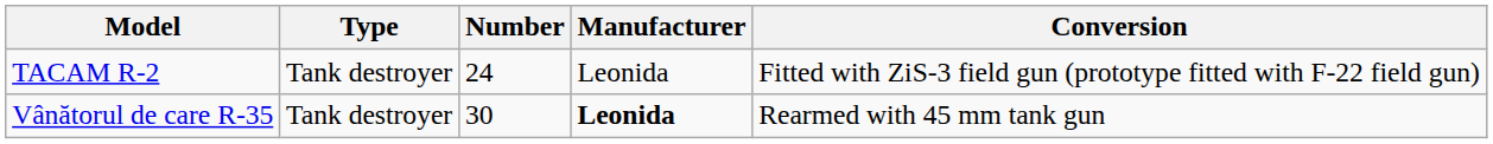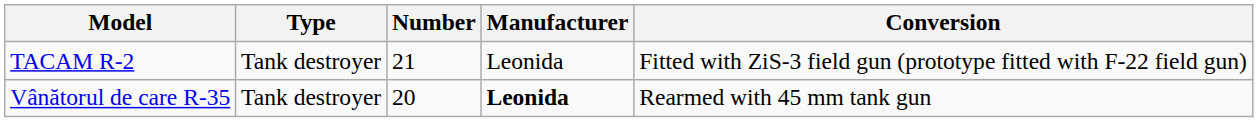TACAM R-2 | Number: 24 -> 21
Vânătorul de care R-35 | Number: 30 -> 20
